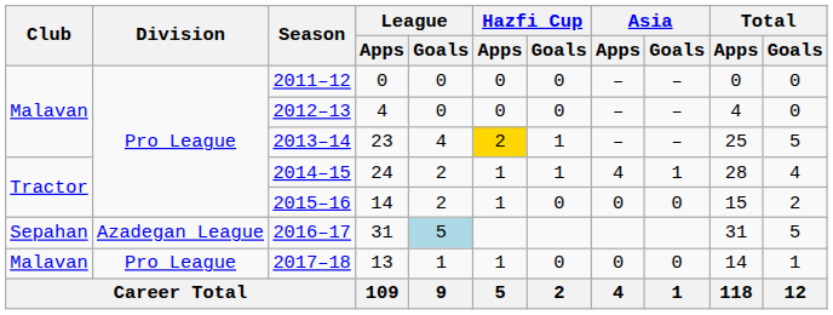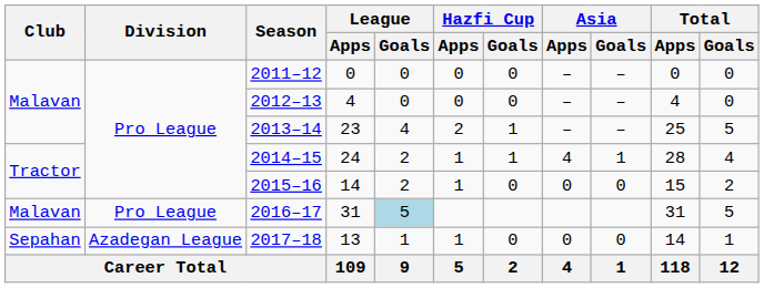2013–14 | Hazfi Cup / Apps: gold background -> no background
2016–17 | Club: Sepahan -> Malavan
2016–17 | Division: Azadegan League -> Pro League
2017–18 | Club: Malavan -> Sepahan
2017–18 | Division: Pro League -> Azadegan League
